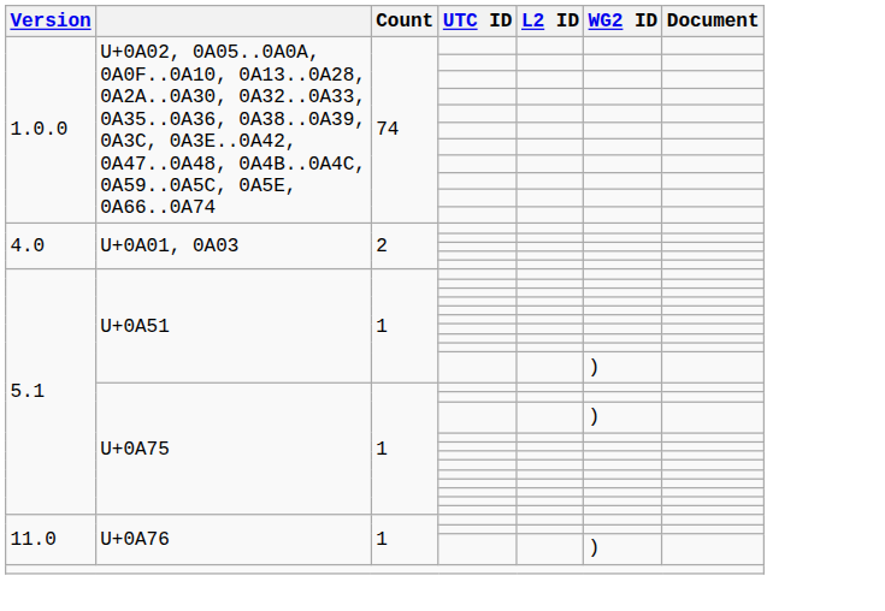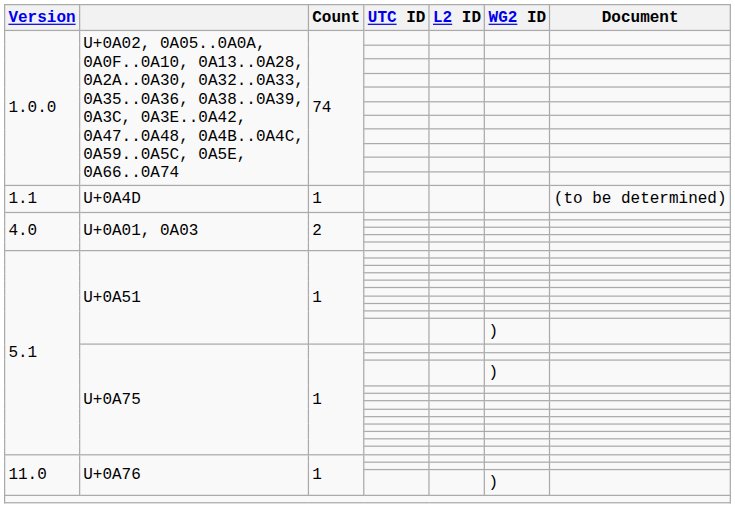+ row: 1.1 | U+0A4D | 1 | (to be determined)
